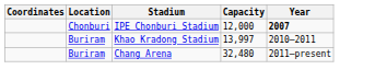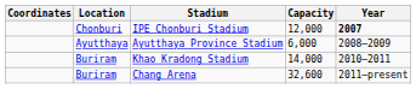+ row: Ayutthaya | Ayutthaya Province Stadium | 6,000 | 2008–2009
Khao Kradong Stadium | Capacity: 13,997 -> 14,000
Chang Arena | Capacity: 32,480 -> 32,600
